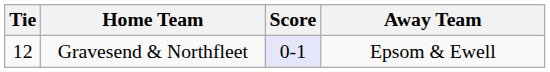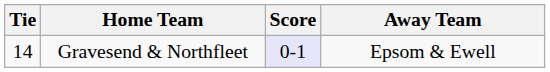Gravesend & Northfleet | Tie: 12 -> 14
